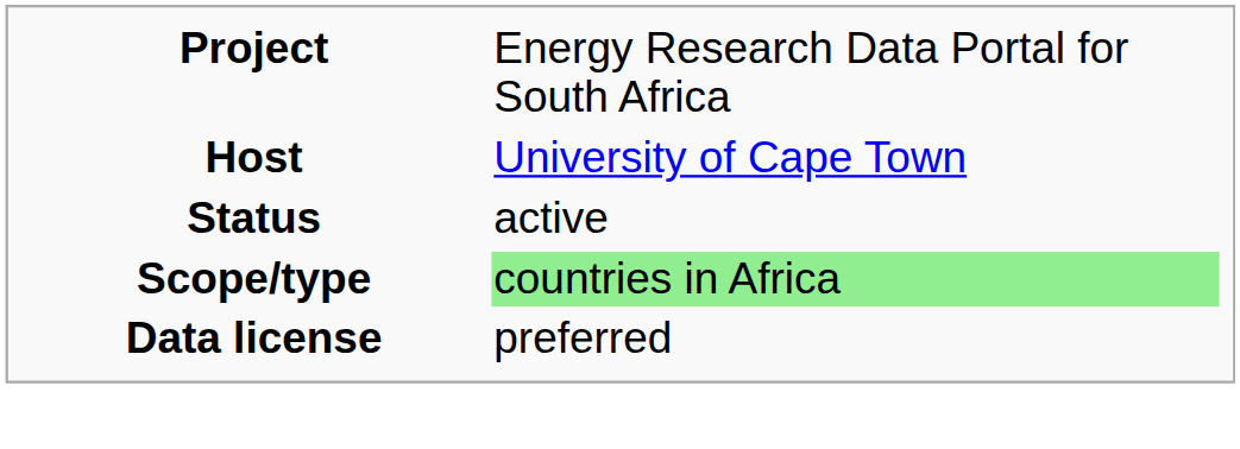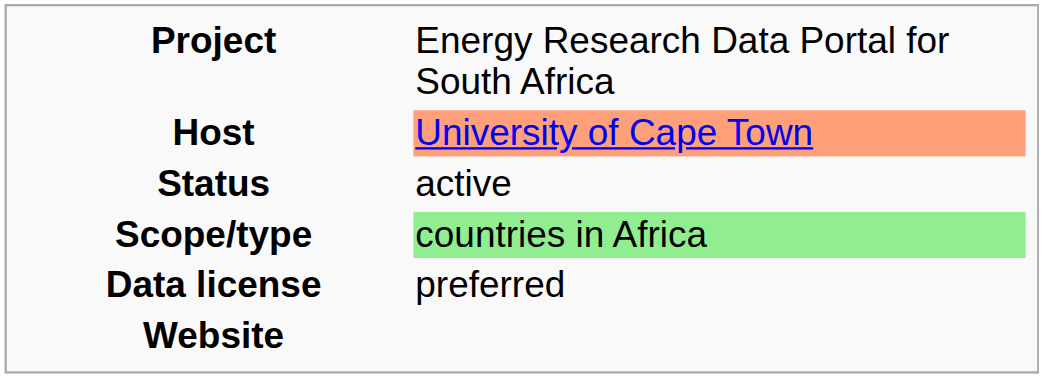Host | column 2: no background -> lightsalmon background
+ row: Website
